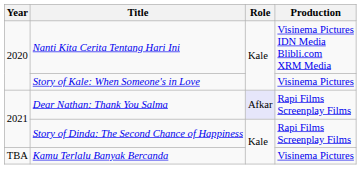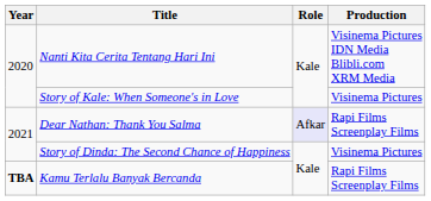Story of Dinda: The Second Chance of Happiness | Production: Rapi Films Screenplay Films -> Visinema Pictures
Kamu Terlalu Banyak Bercanda | Year: normal -> bold
Kamu Terlalu Banyak Bercanda | Production: Visinema Pictures -> Rapi Films Screenplay Films
